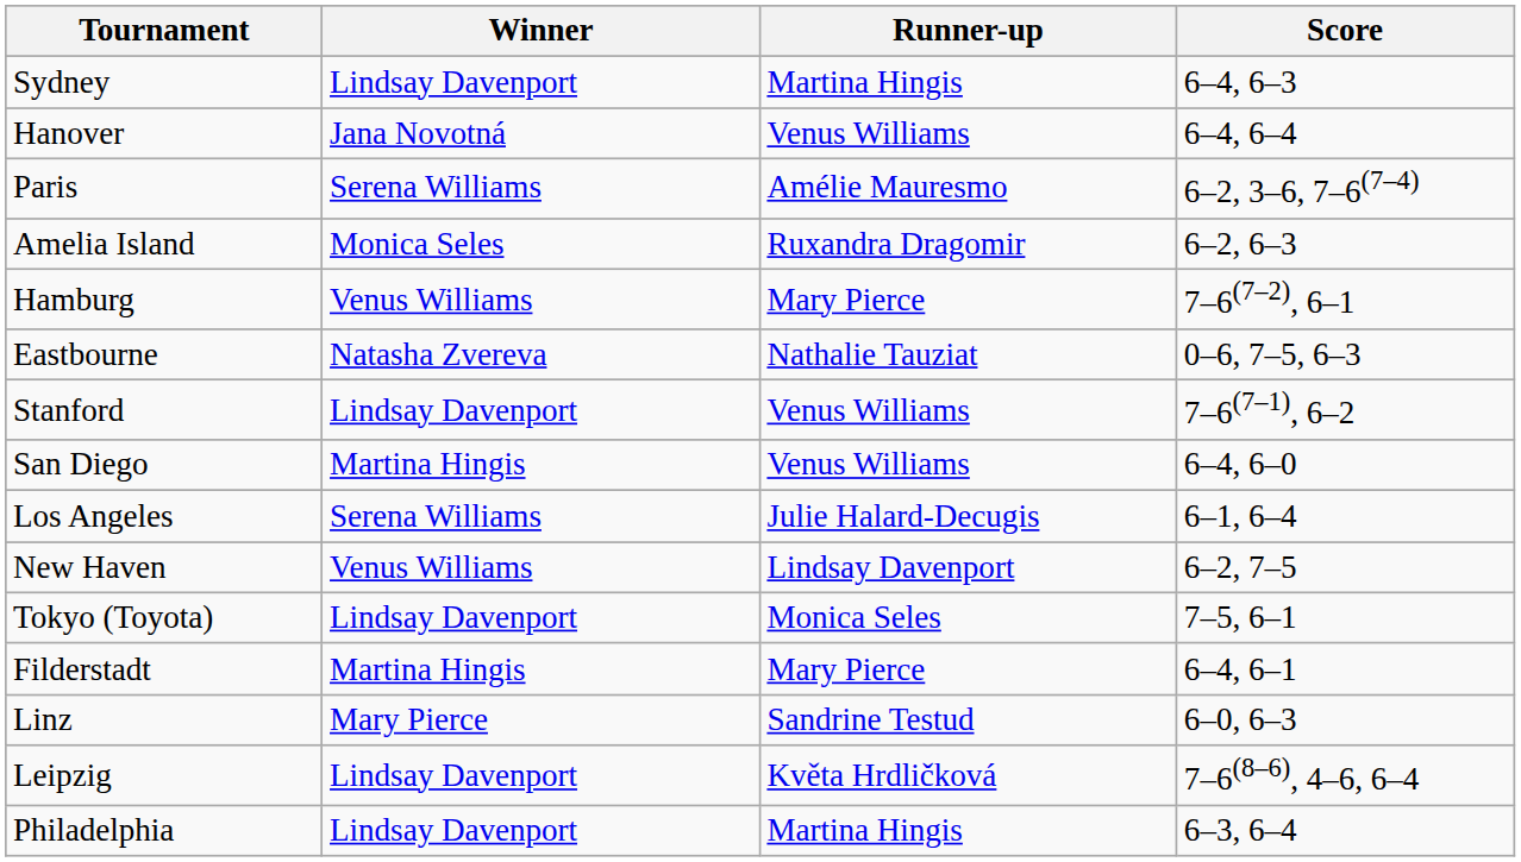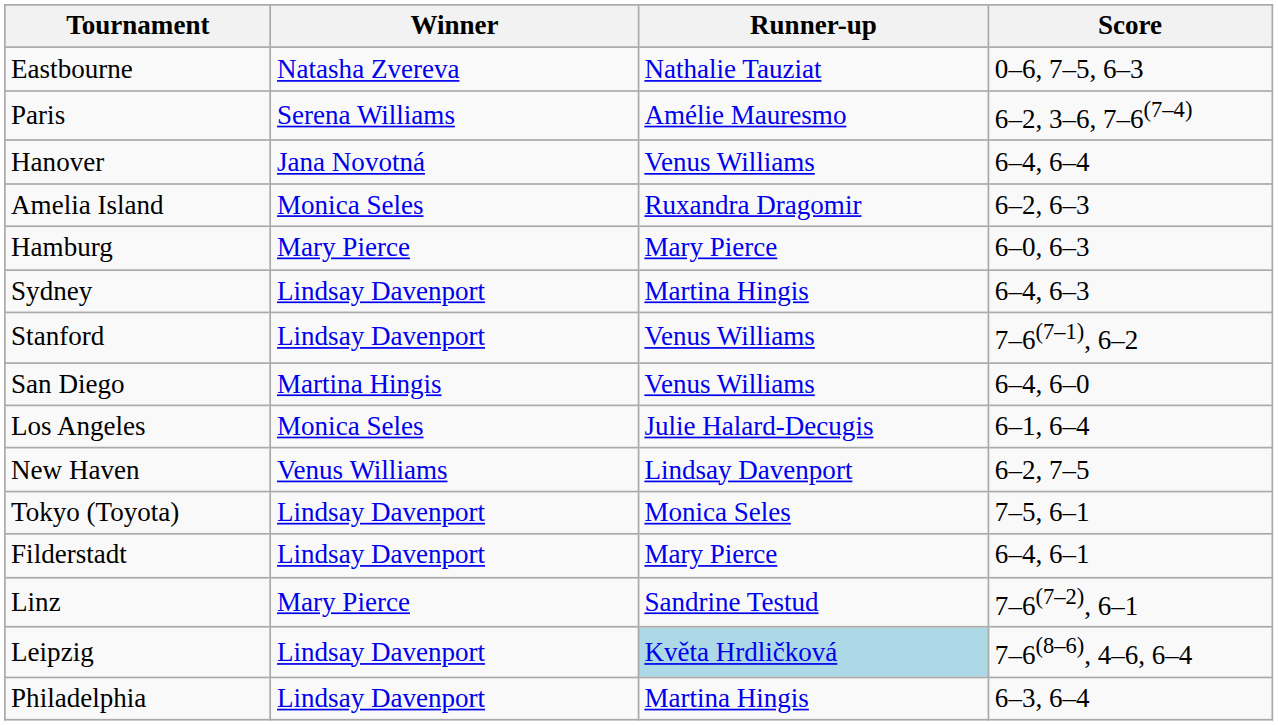rows swapped: Sydney <-> Eastbourne
rows swapped: Hanover <-> Paris
Hamburg | Winner: Venus Williams -> Mary Pierce
Hamburg | Score: 7–6(7–2), 6–1 -> 6–0, 6–3
Los Angeles | Winner: Serena Williams -> Monica Seles
Filderstadt | Winner: Martina Hingis -> Lindsay Davenport
Linz | Score: 6–0, 6–3 -> 7–6(7–2), 6–1
Leipzig | Runner-up: no background -> lightblue background
